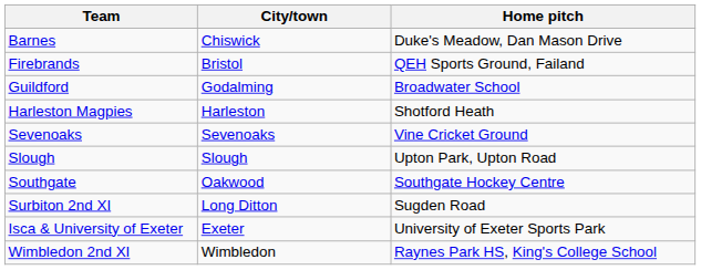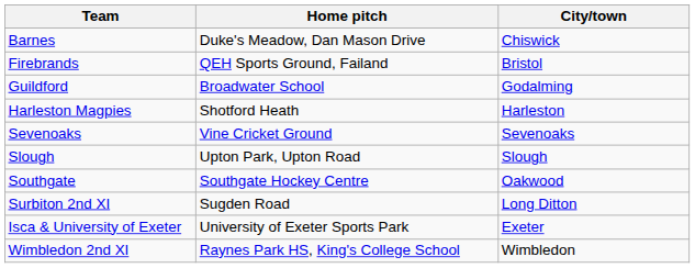columns swapped: City/town <-> Home pitch
